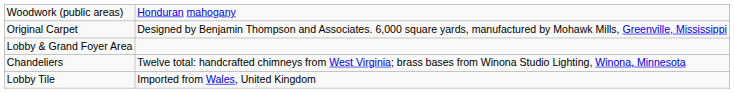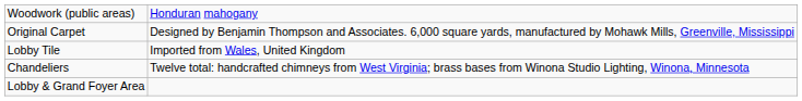rows swapped: Lobby Tile <-> Lobby & Grand Foyer Area
